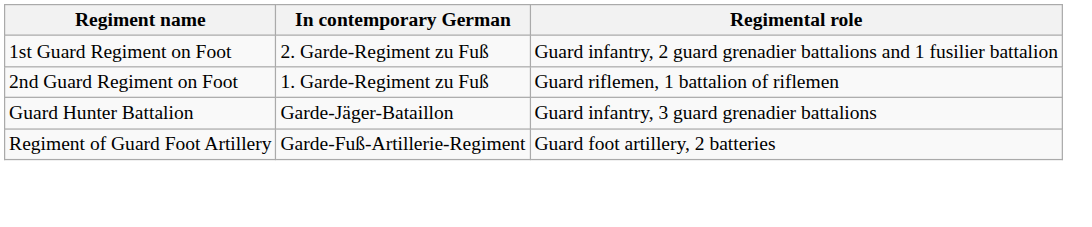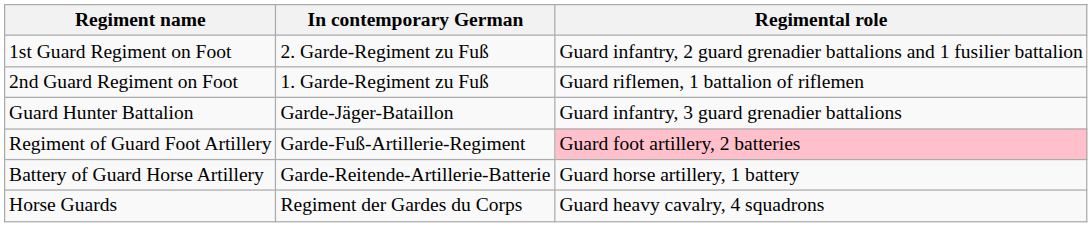Regiment of Guard Foot Artillery | Regimental role: no background -> pink background
+ row: Battery of Guard Horse Artillery | Garde-Reitende-Artillerie-Batterie | Guard horse artillery, 1 battery
+ row: Horse Guards | Regiment der Gardes du Corps | Guard heavy cavalry, 4 squadrons
